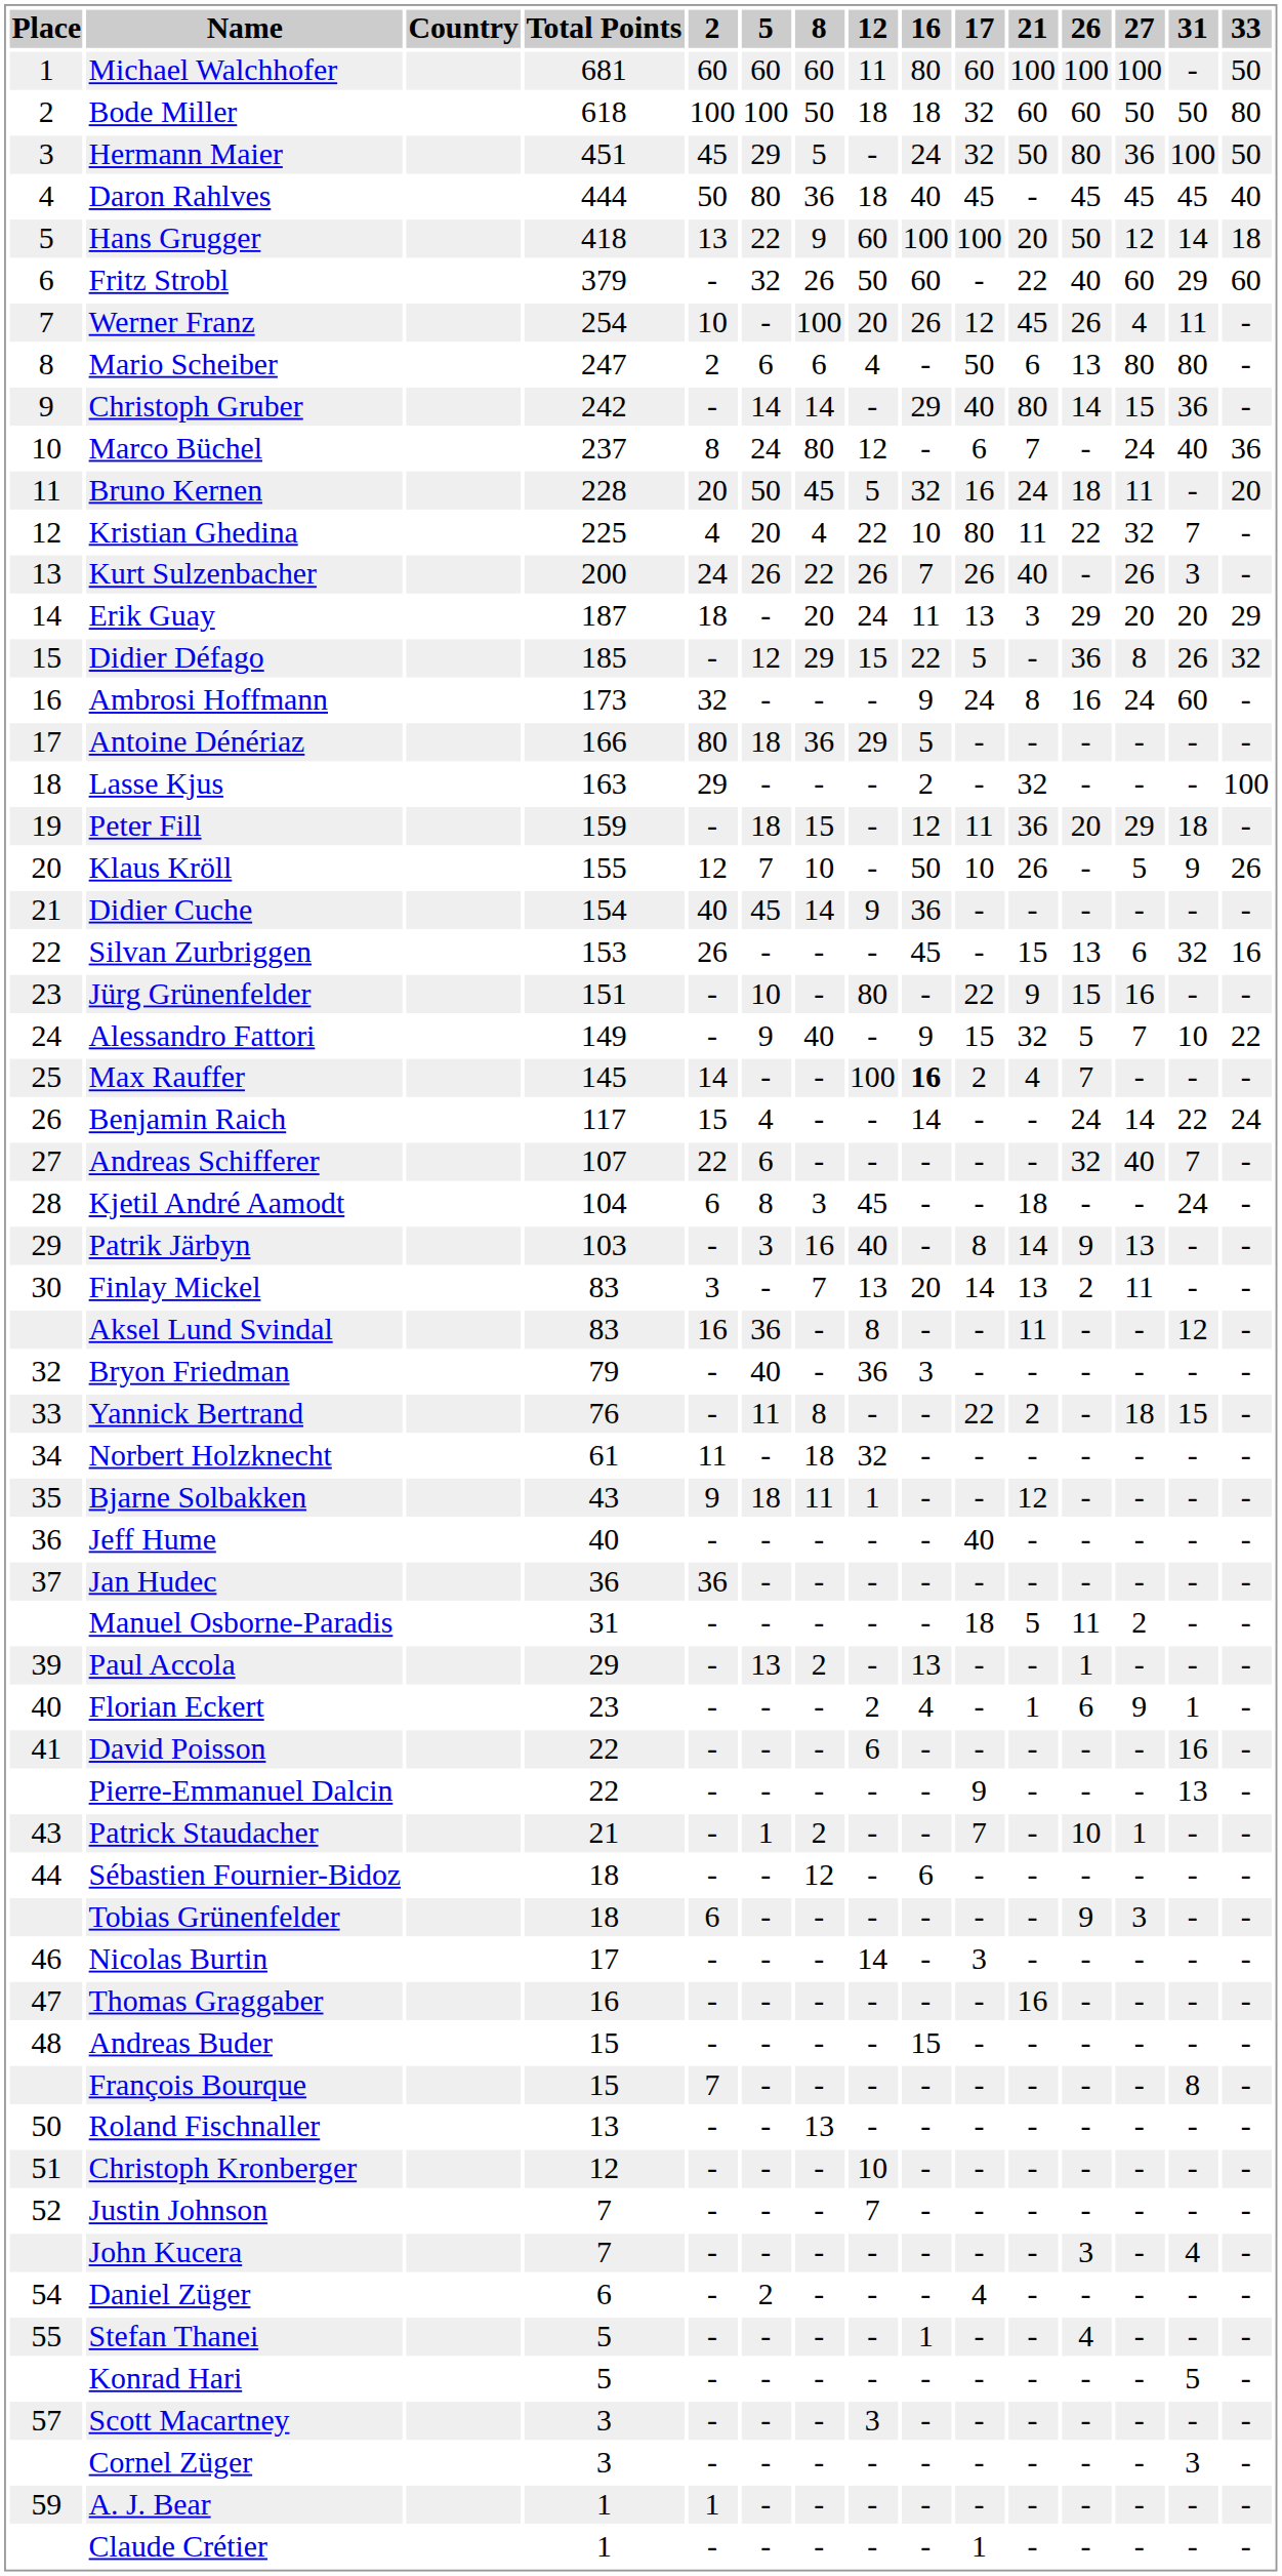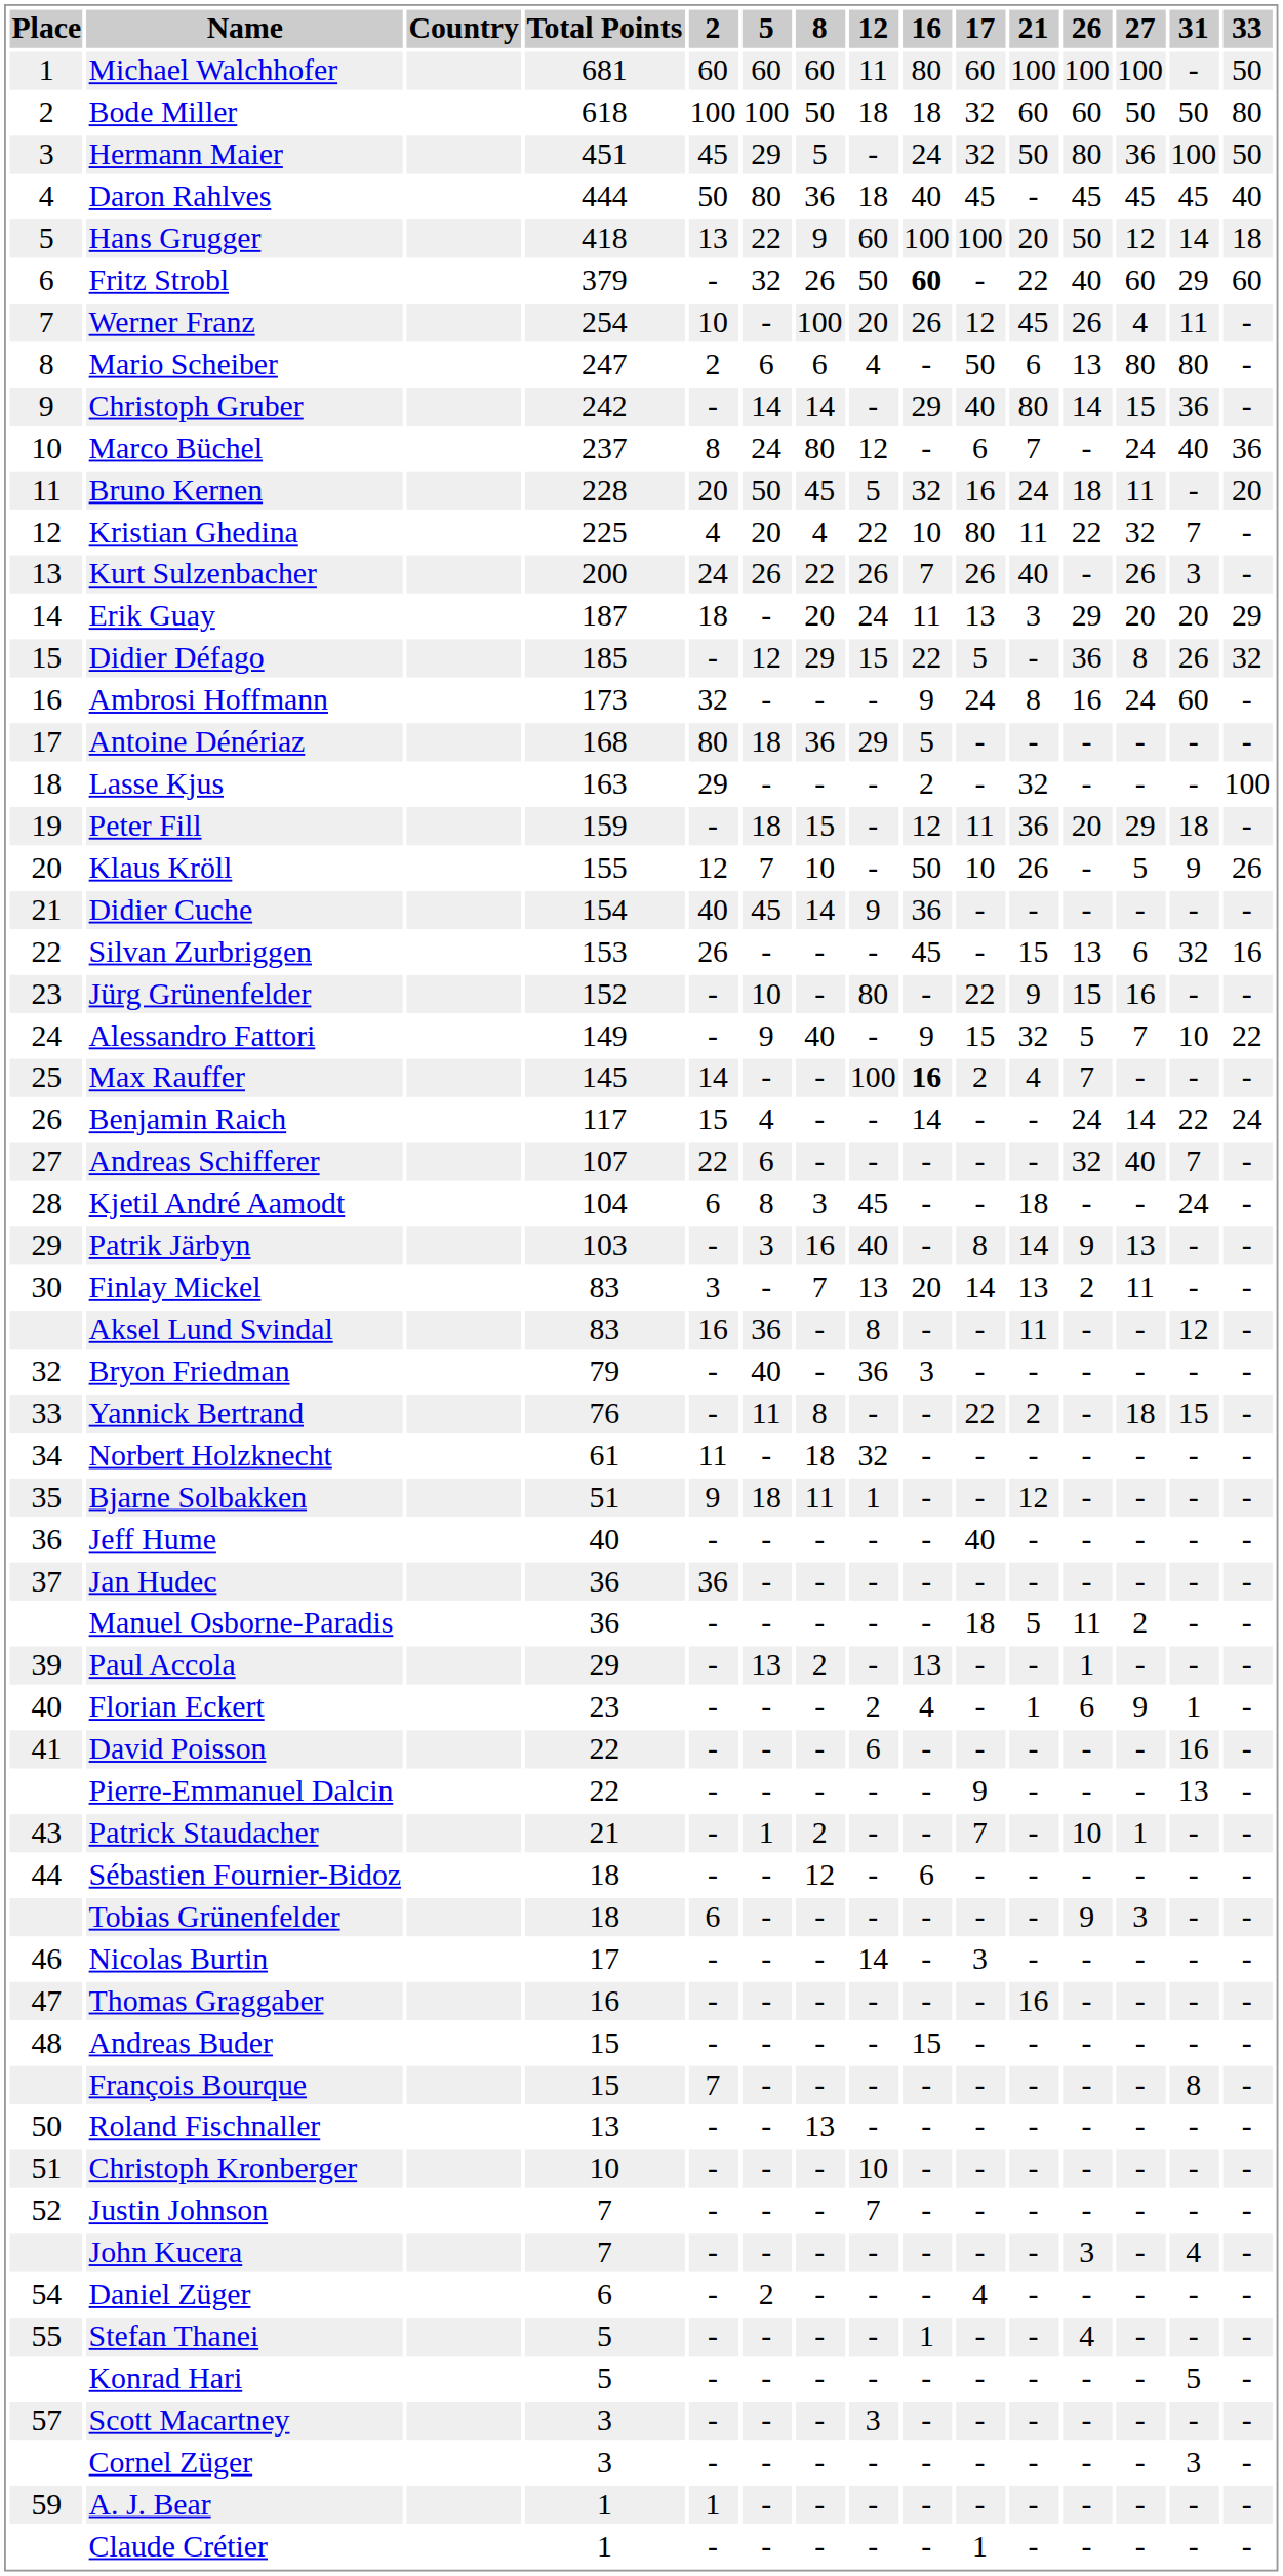Fritz Strobl | 16: normal -> bold
Antoine Dénériaz | Total Points: 166 -> 168
Jürg Grünenfelder | Total Points: 151 -> 152
Bjarne Solbakken | Total Points: 43 -> 51
Manuel Osborne-Paradis | Total Points: 31 -> 36
Christoph Kronberger | Total Points: 12 -> 10
